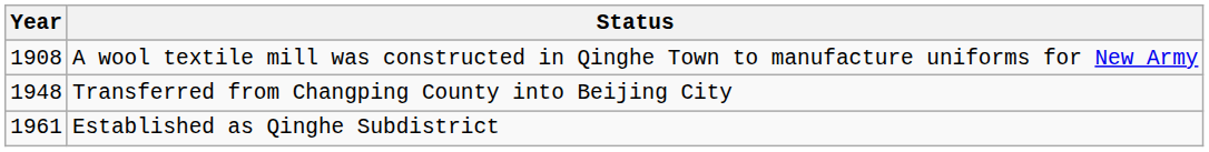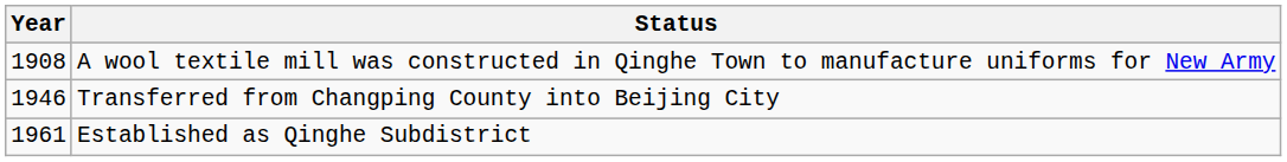Transferred from Changping County into Beijing City | Year: 1948 -> 1946
